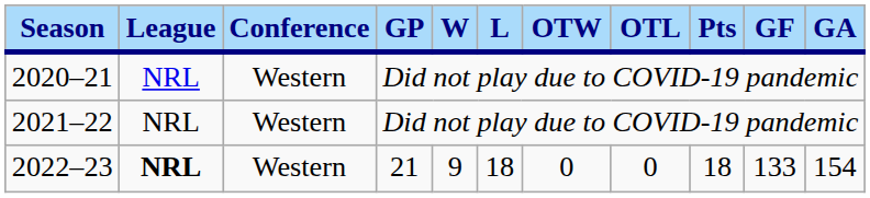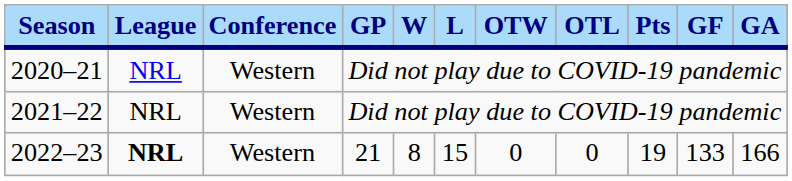2022–23 | W: 9 -> 8
2022–23 | L: 18 -> 15
2022–23 | Pts: 18 -> 19
2022–23 | GA: 154 -> 166
